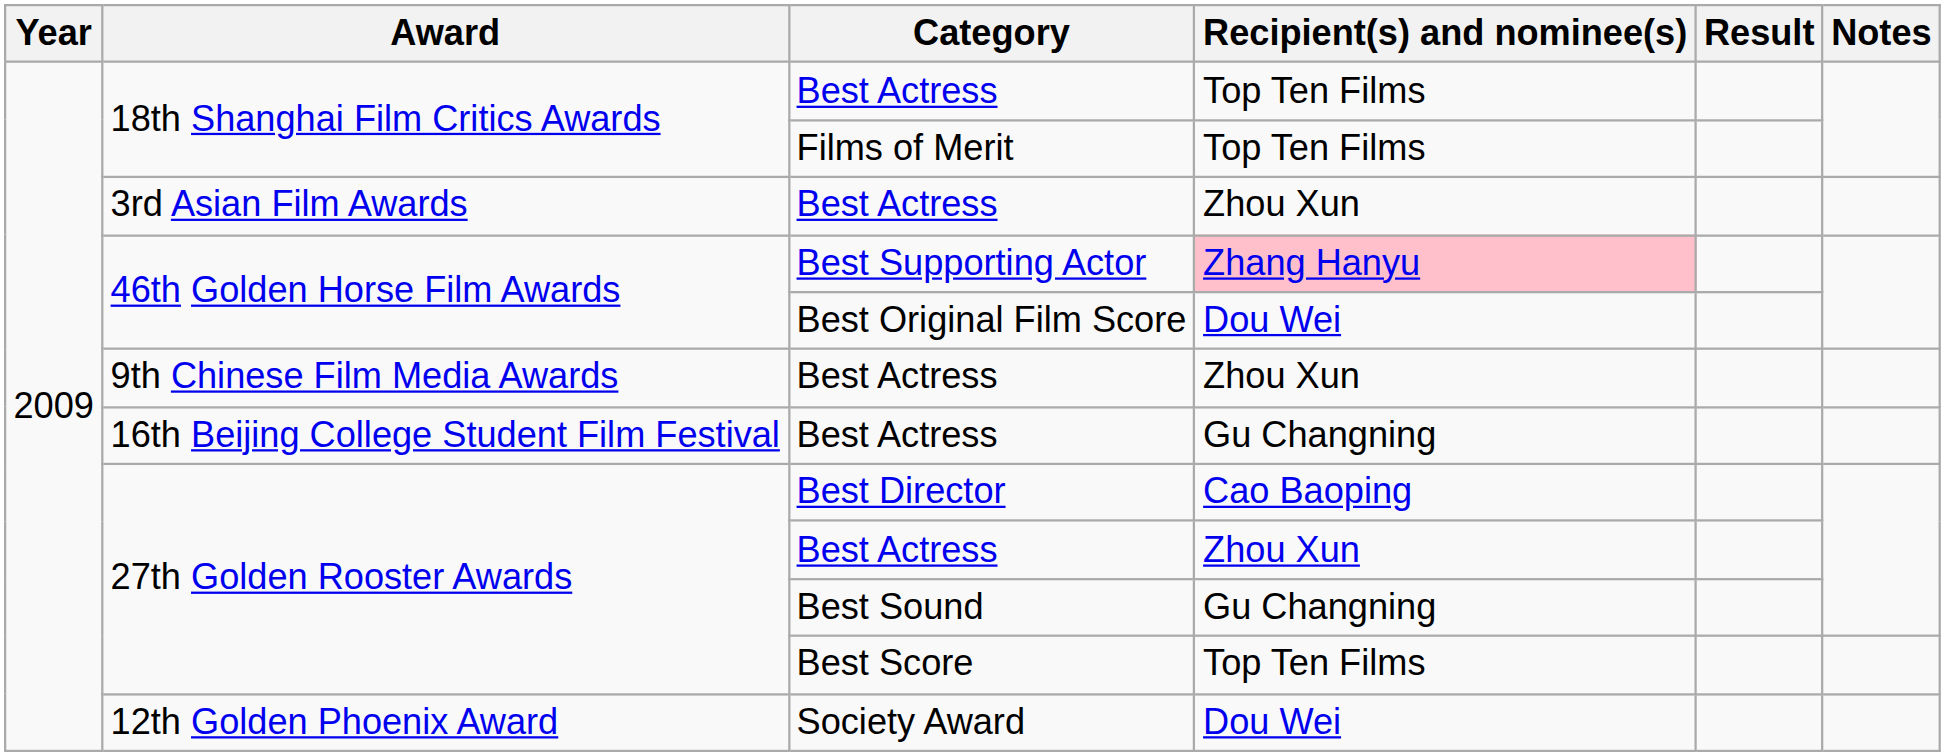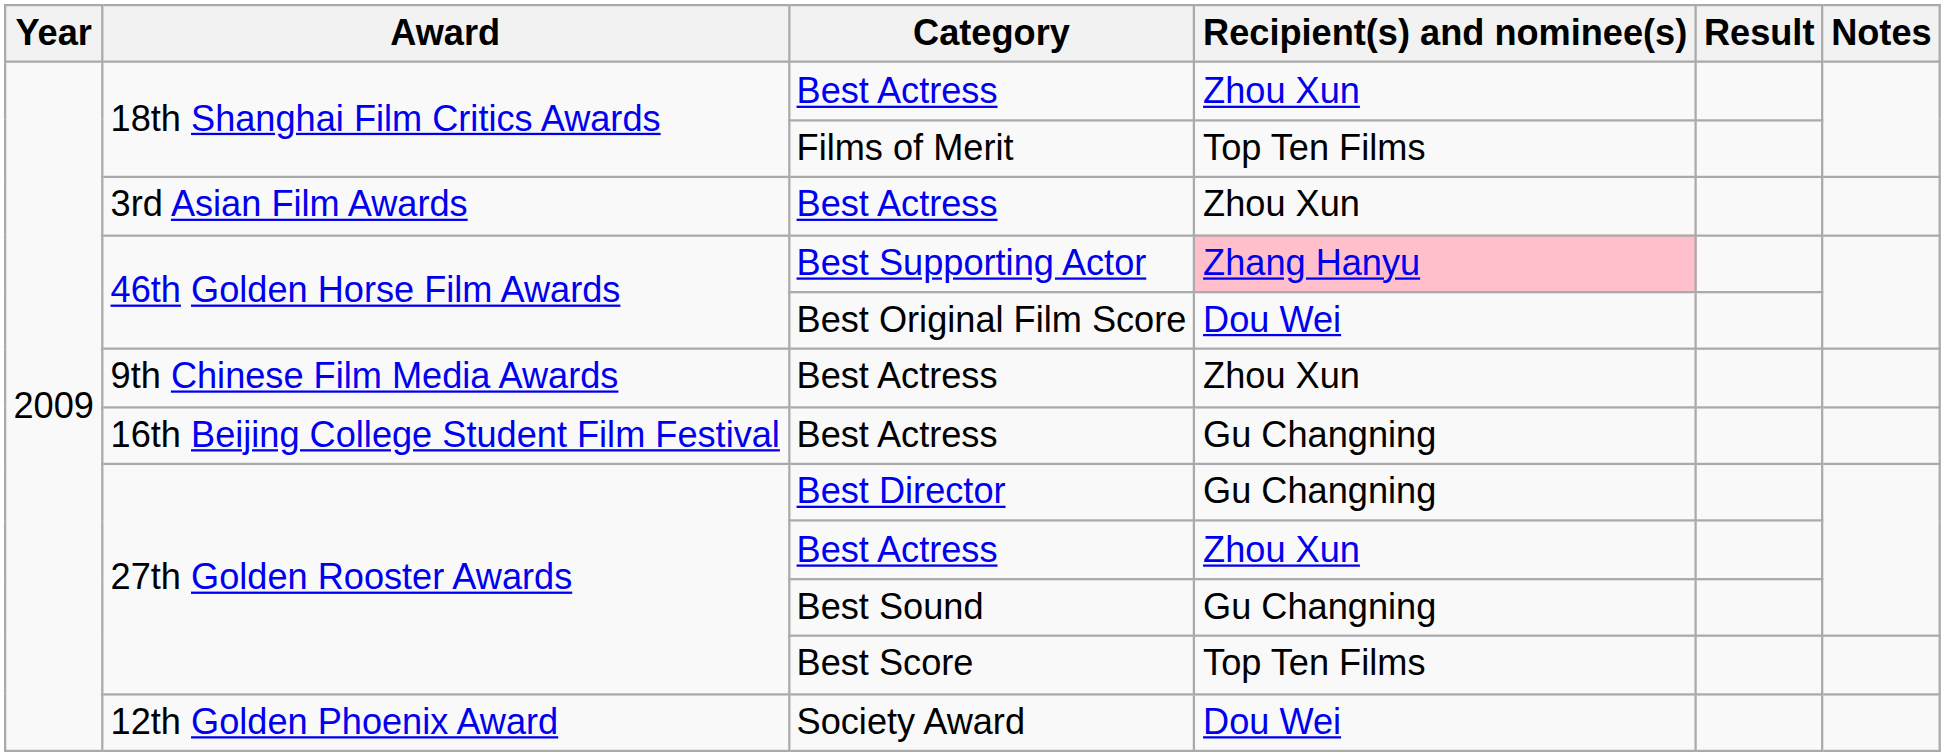18th Shanghai Film Critics Awards / Best Actress | Recipient(s) and nominee(s): Top Ten Films -> Zhou Xun
Best Director | Recipient(s) and nominee(s): Cao Baoping -> Gu Changning
